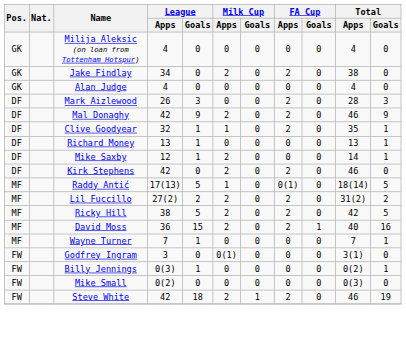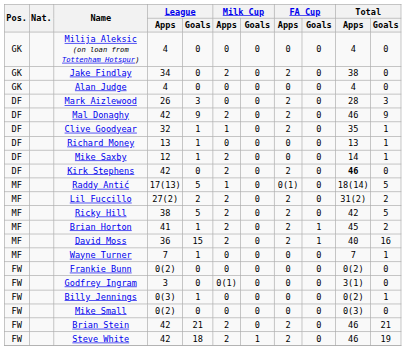Kirk Stephens | Total / Apps: normal -> bold
+ row: MF | Brian Horton | 41 | 1 | 2 | 0 | 2 | 1 | 45 | 2
+ row: FW | Frankie Bunn | 0(2) | 0 | 0 | 0 | 0 | 0 | 0(2) | 0
+ row: FW | Brian Stein | 42 | 21 | 2 | 0 | 2 | 0 | 46 | 21
